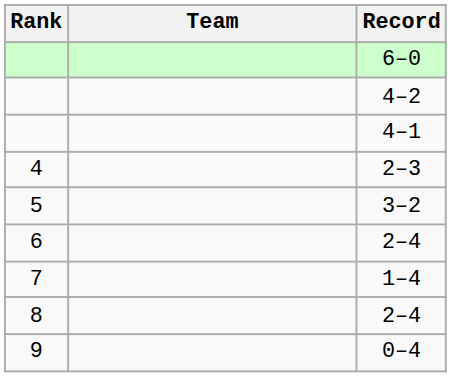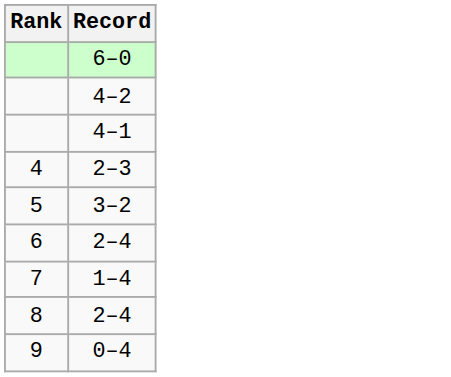- column: Team
